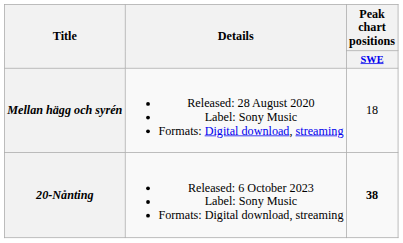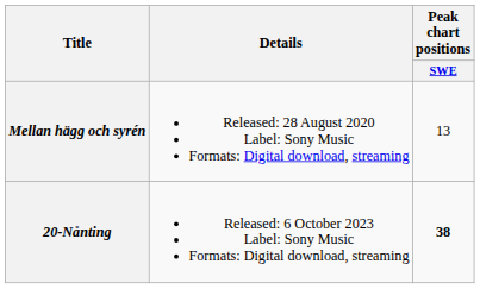Mellan hägg och syrén | Peak chart positions / SWE: 18 -> 13
